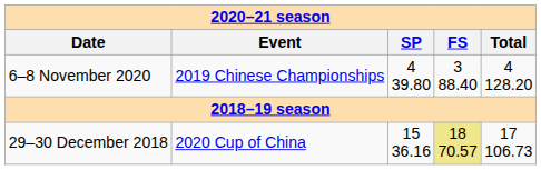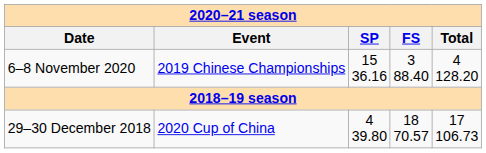6–8 November 2020 | SP: 4 39.80 -> 15 36.16
29–30 December 2018 | SP: 15 36.16 -> 4 39.80
29–30 December 2018 | FS: khaki background -> no background
